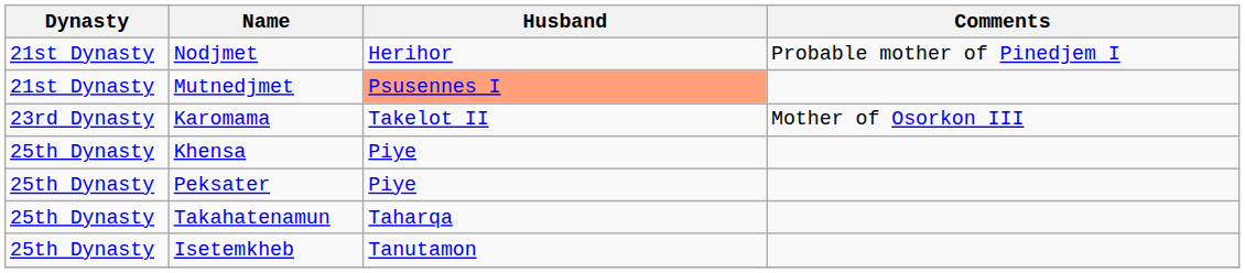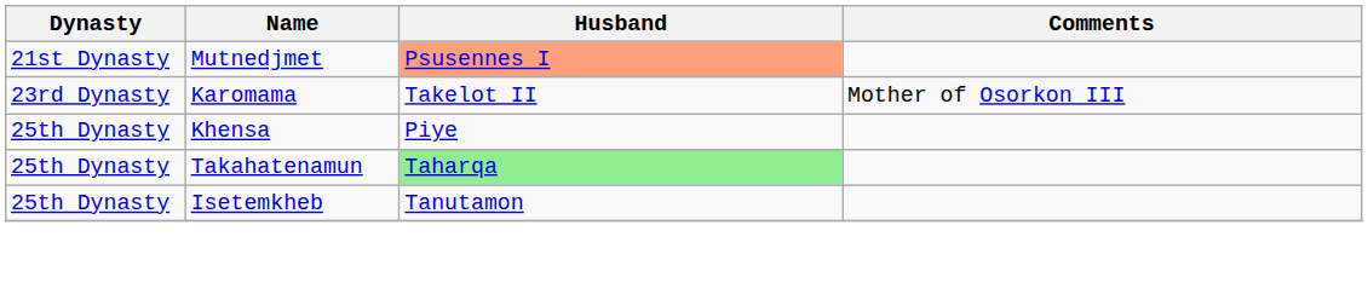- row: 21st Dynasty | Nodjmet | Herihor | Probable mother of Pinedjem I
- row: 25th Dynasty | Peksater | Piye
Takahatenamun | Husband: no background -> lightgreen background
